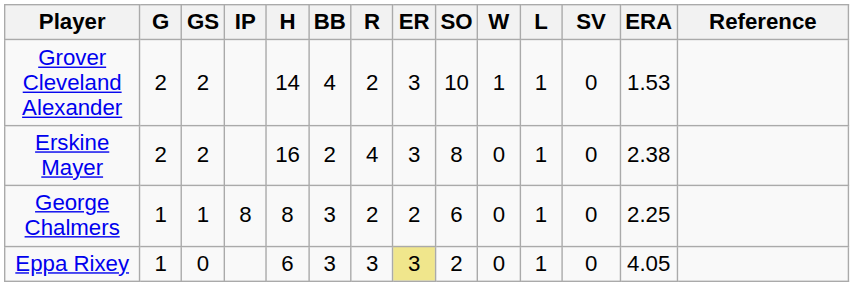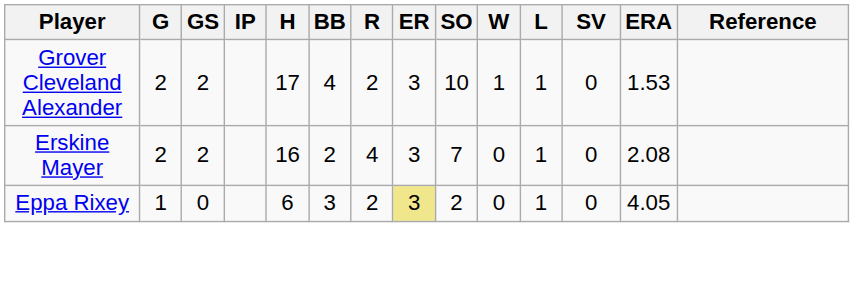Grover Cleveland Alexander | H: 14 -> 17
Erskine Mayer | SO: 8 -> 7
Erskine Mayer | ERA: 2.38 -> 2.08
- row: George Chalmers | 1 | 1 | 8 | 8 | 3 | 2 | 2 | 6 | 0 | 1 | 0 | 2.25
Eppa Rixey | R: 3 -> 2
